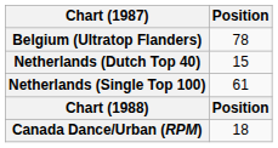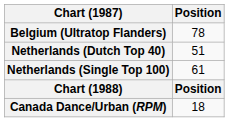Netherlands (Dutch Top 40) | Position: 15 -> 51
